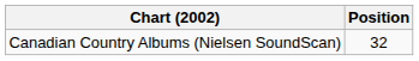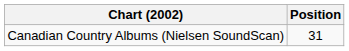Canadian Country Albums (Nielsen SoundScan) | Position: 32 -> 31
